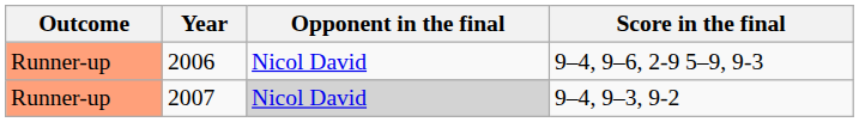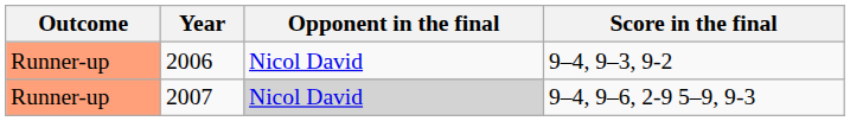2006 | Score in the final: 9–4, 9–6, 2-9 5–9, 9-3 -> 9–4, 9–3, 9-2
2007 | Score in the final: 9–4, 9–3, 9-2 -> 9–4, 9–6, 2-9 5–9, 9-3
